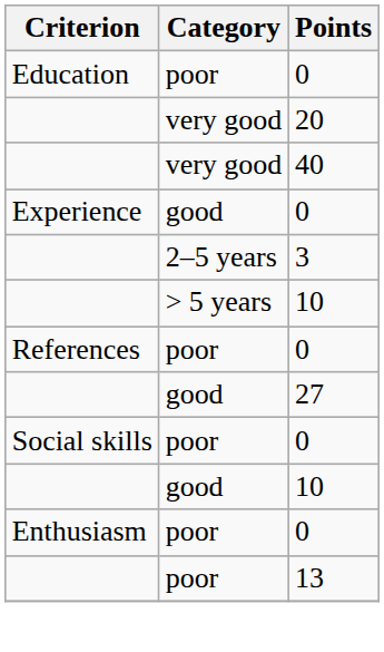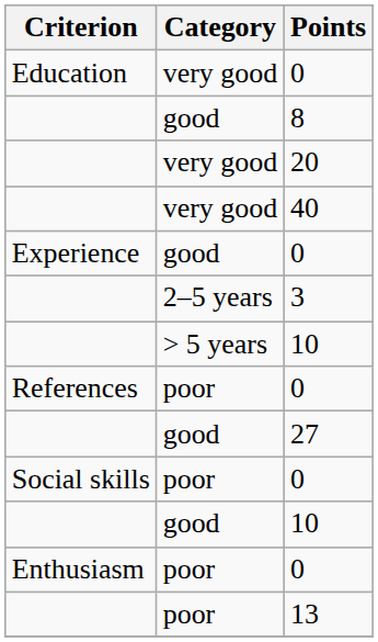Education / 0 | Category: poor -> very good
+ row: good | 8
